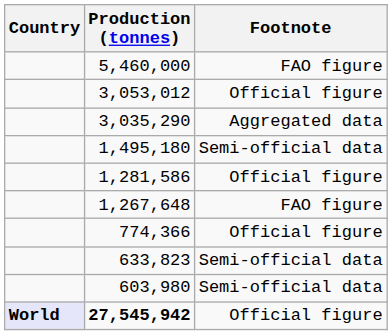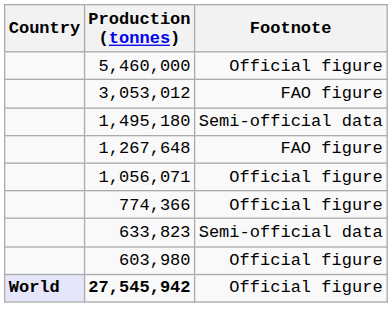5,460,000 | Footnote: FAO figure -> Official figure
3,053,012 | Footnote: Official figure -> FAO figure
- row: 3,035,290 | Aggregated data
- row: 1,281,586 | Official figure
+ row: 1,056,071 | Official figure
603,980 | Footnote: Semi-official data -> Official figure
